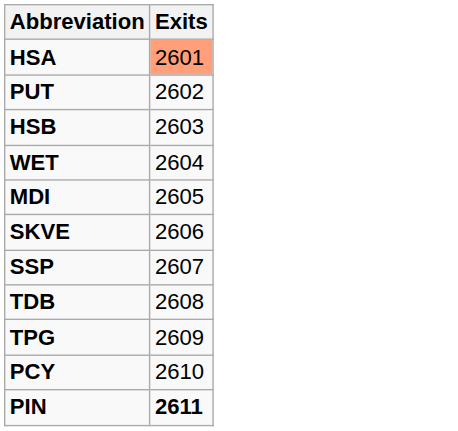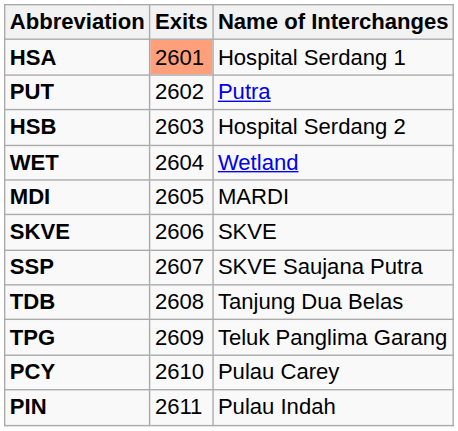+ column: Name of Interchanges | Hospital Serdang 1 | Putra | Hospital Serdang 2 | Wetland | MARDI | SKVE | SKVE Saujana Putra | Tanjung Dua Belas | Teluk Panglima Garang | Pulau Carey | Pulau Indah
PIN | Exits: bold -> normal
